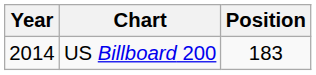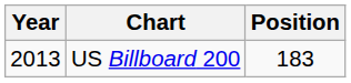US Billboard 200 | Year: 2014 -> 2013
